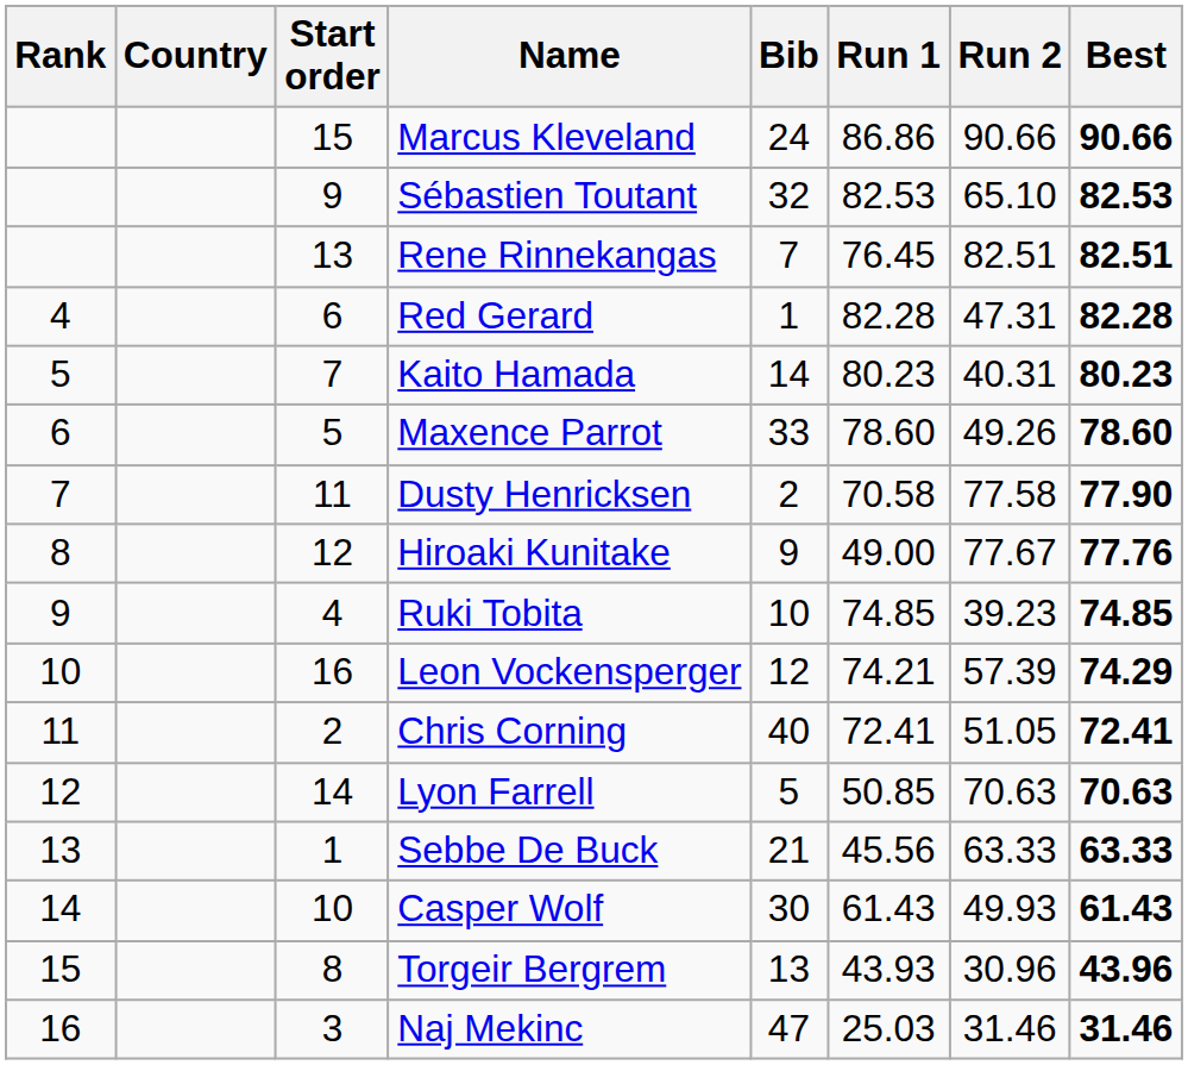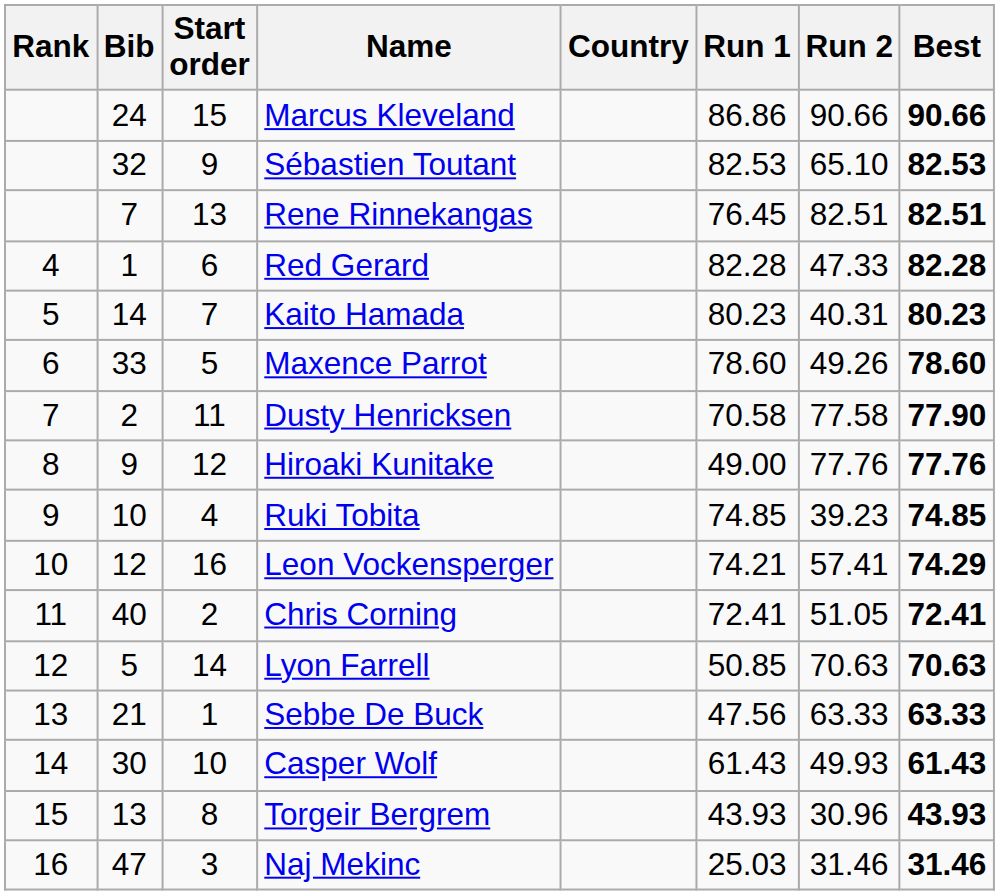columns swapped: Bib <-> Country
Red Gerard | Run 2: 47.31 -> 47.33
Hiroaki Kunitake | Run 2: 77.67 -> 77.76
Leon Vockensperger | Run 2: 57.39 -> 57.41
Sebbe De Buck | Run 1: 45.56 -> 47.56
Torgeir Bergrem | Best: 43.96 -> 43.93
